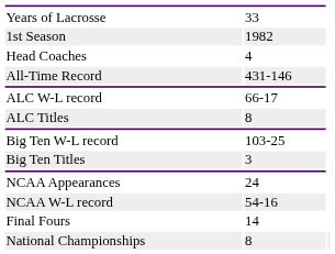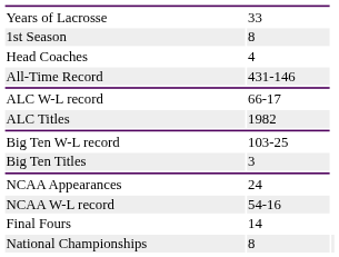1st Season | column 2: 1982 -> 8
ALC Titles | column 2: 8 -> 1982
